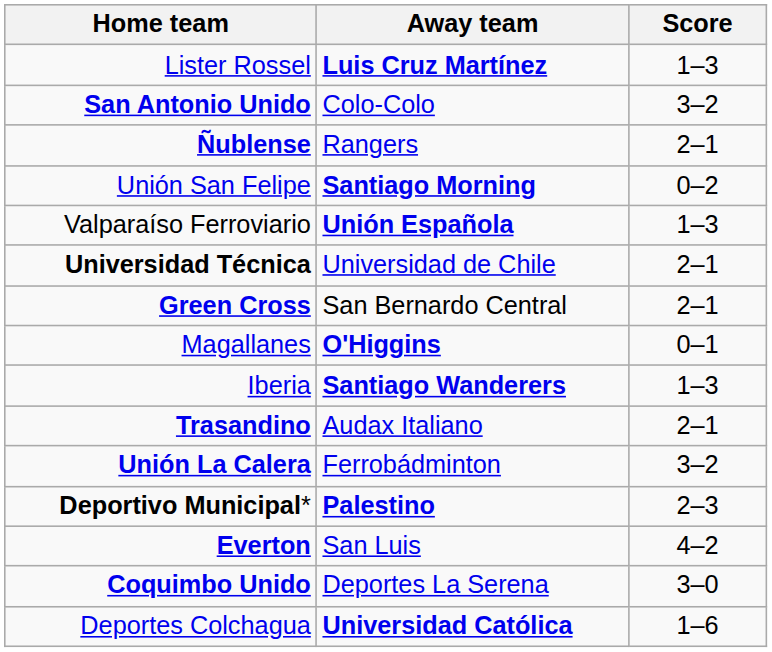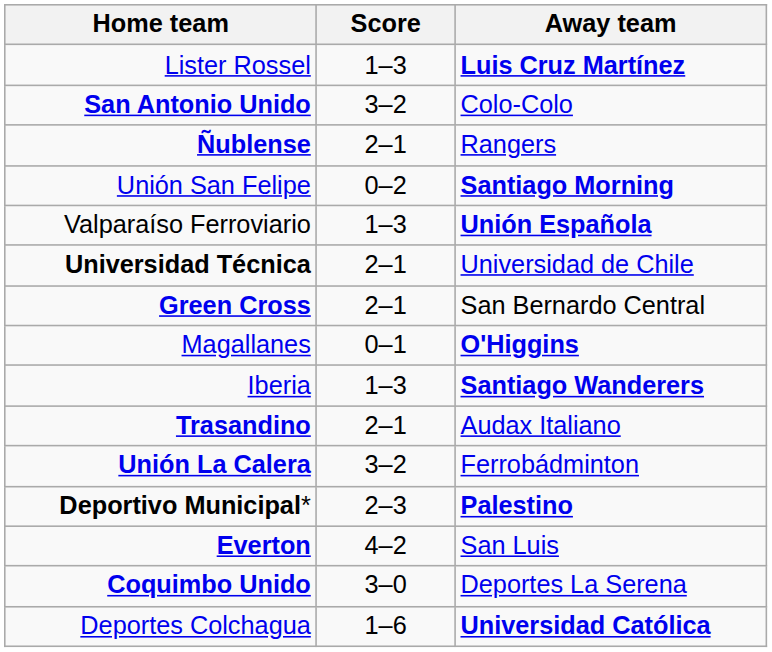columns swapped: Score <-> Away team
